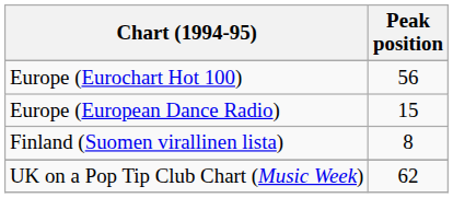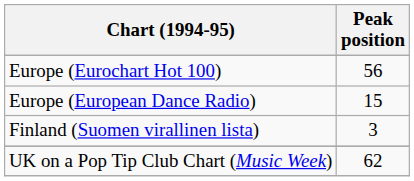Finland (Suomen virallinen lista) | Peak position: 8 -> 3
